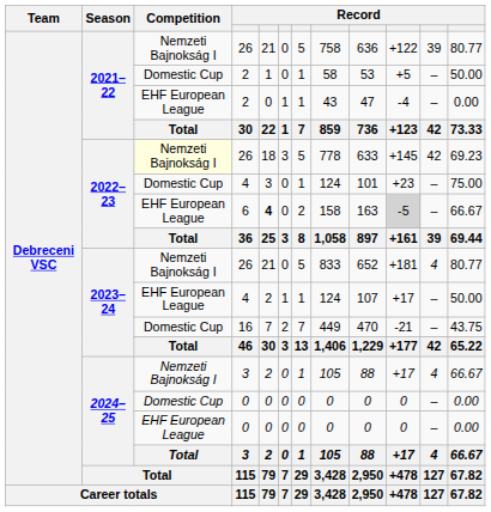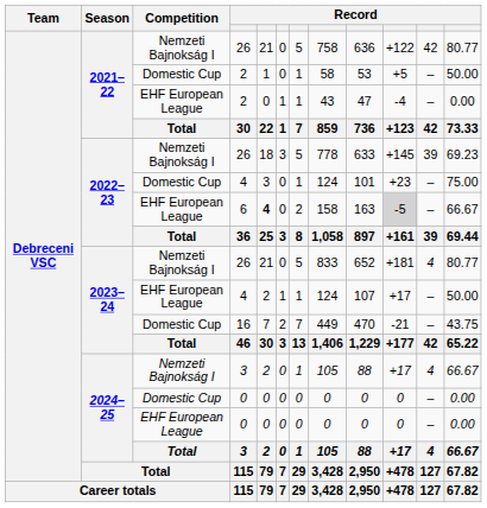2021–22 / 26 | column 11: 39 -> 42
2022–23 / 26 | Competition: lightyellow background -> no background
2022–23 / 26 | column 11: 42 -> 39
